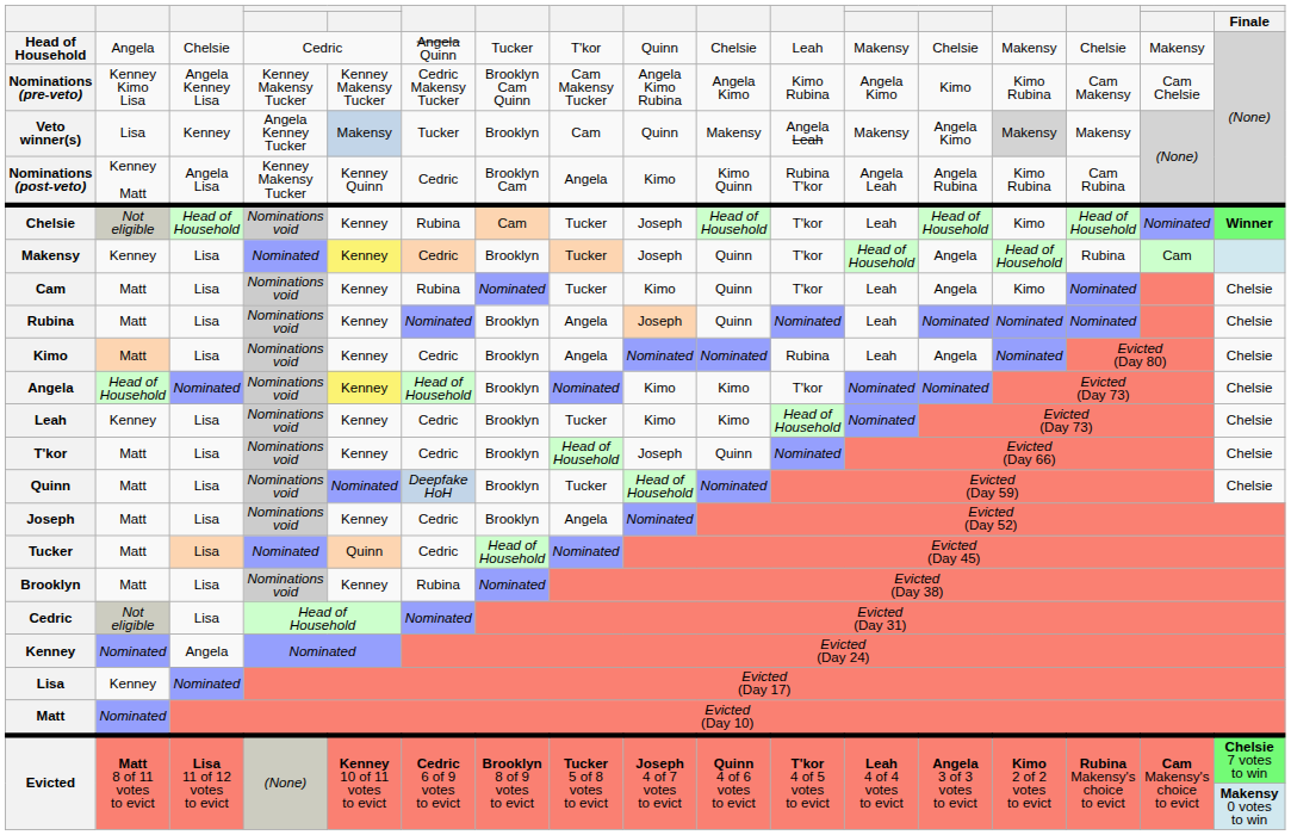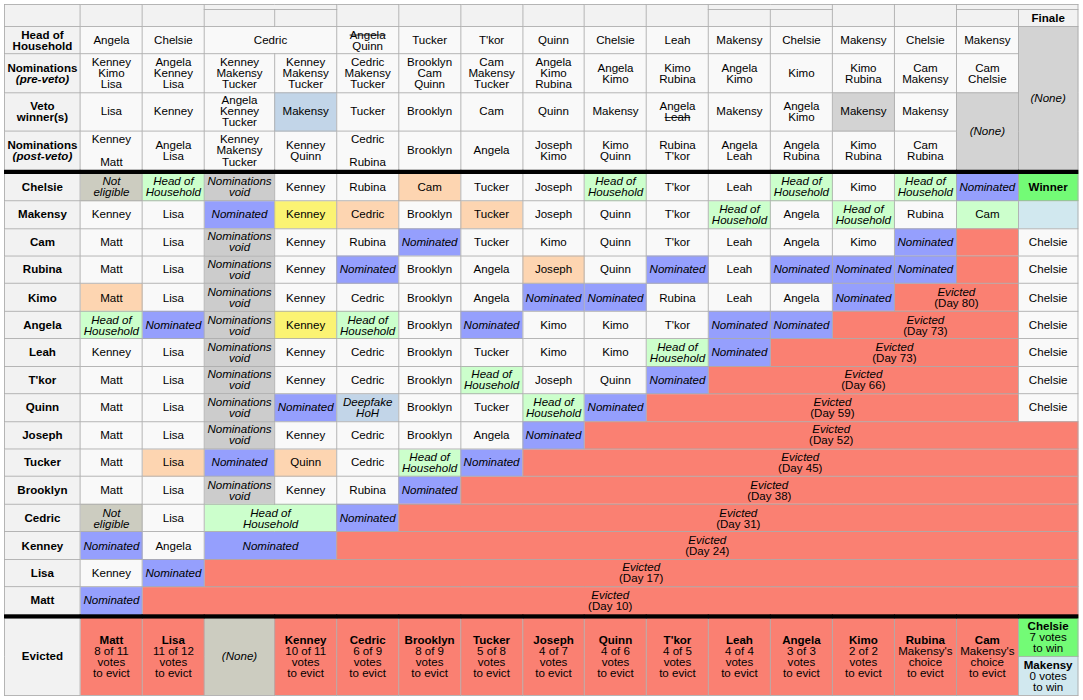Nominations (post-veto) | column 6: Cedric -> Cedric Rubina
Nominations (post-veto) | column 7: Brooklyn Cam -> Brooklyn
Nominations (post-veto) | column 9: Kimo -> Joseph Kimo
